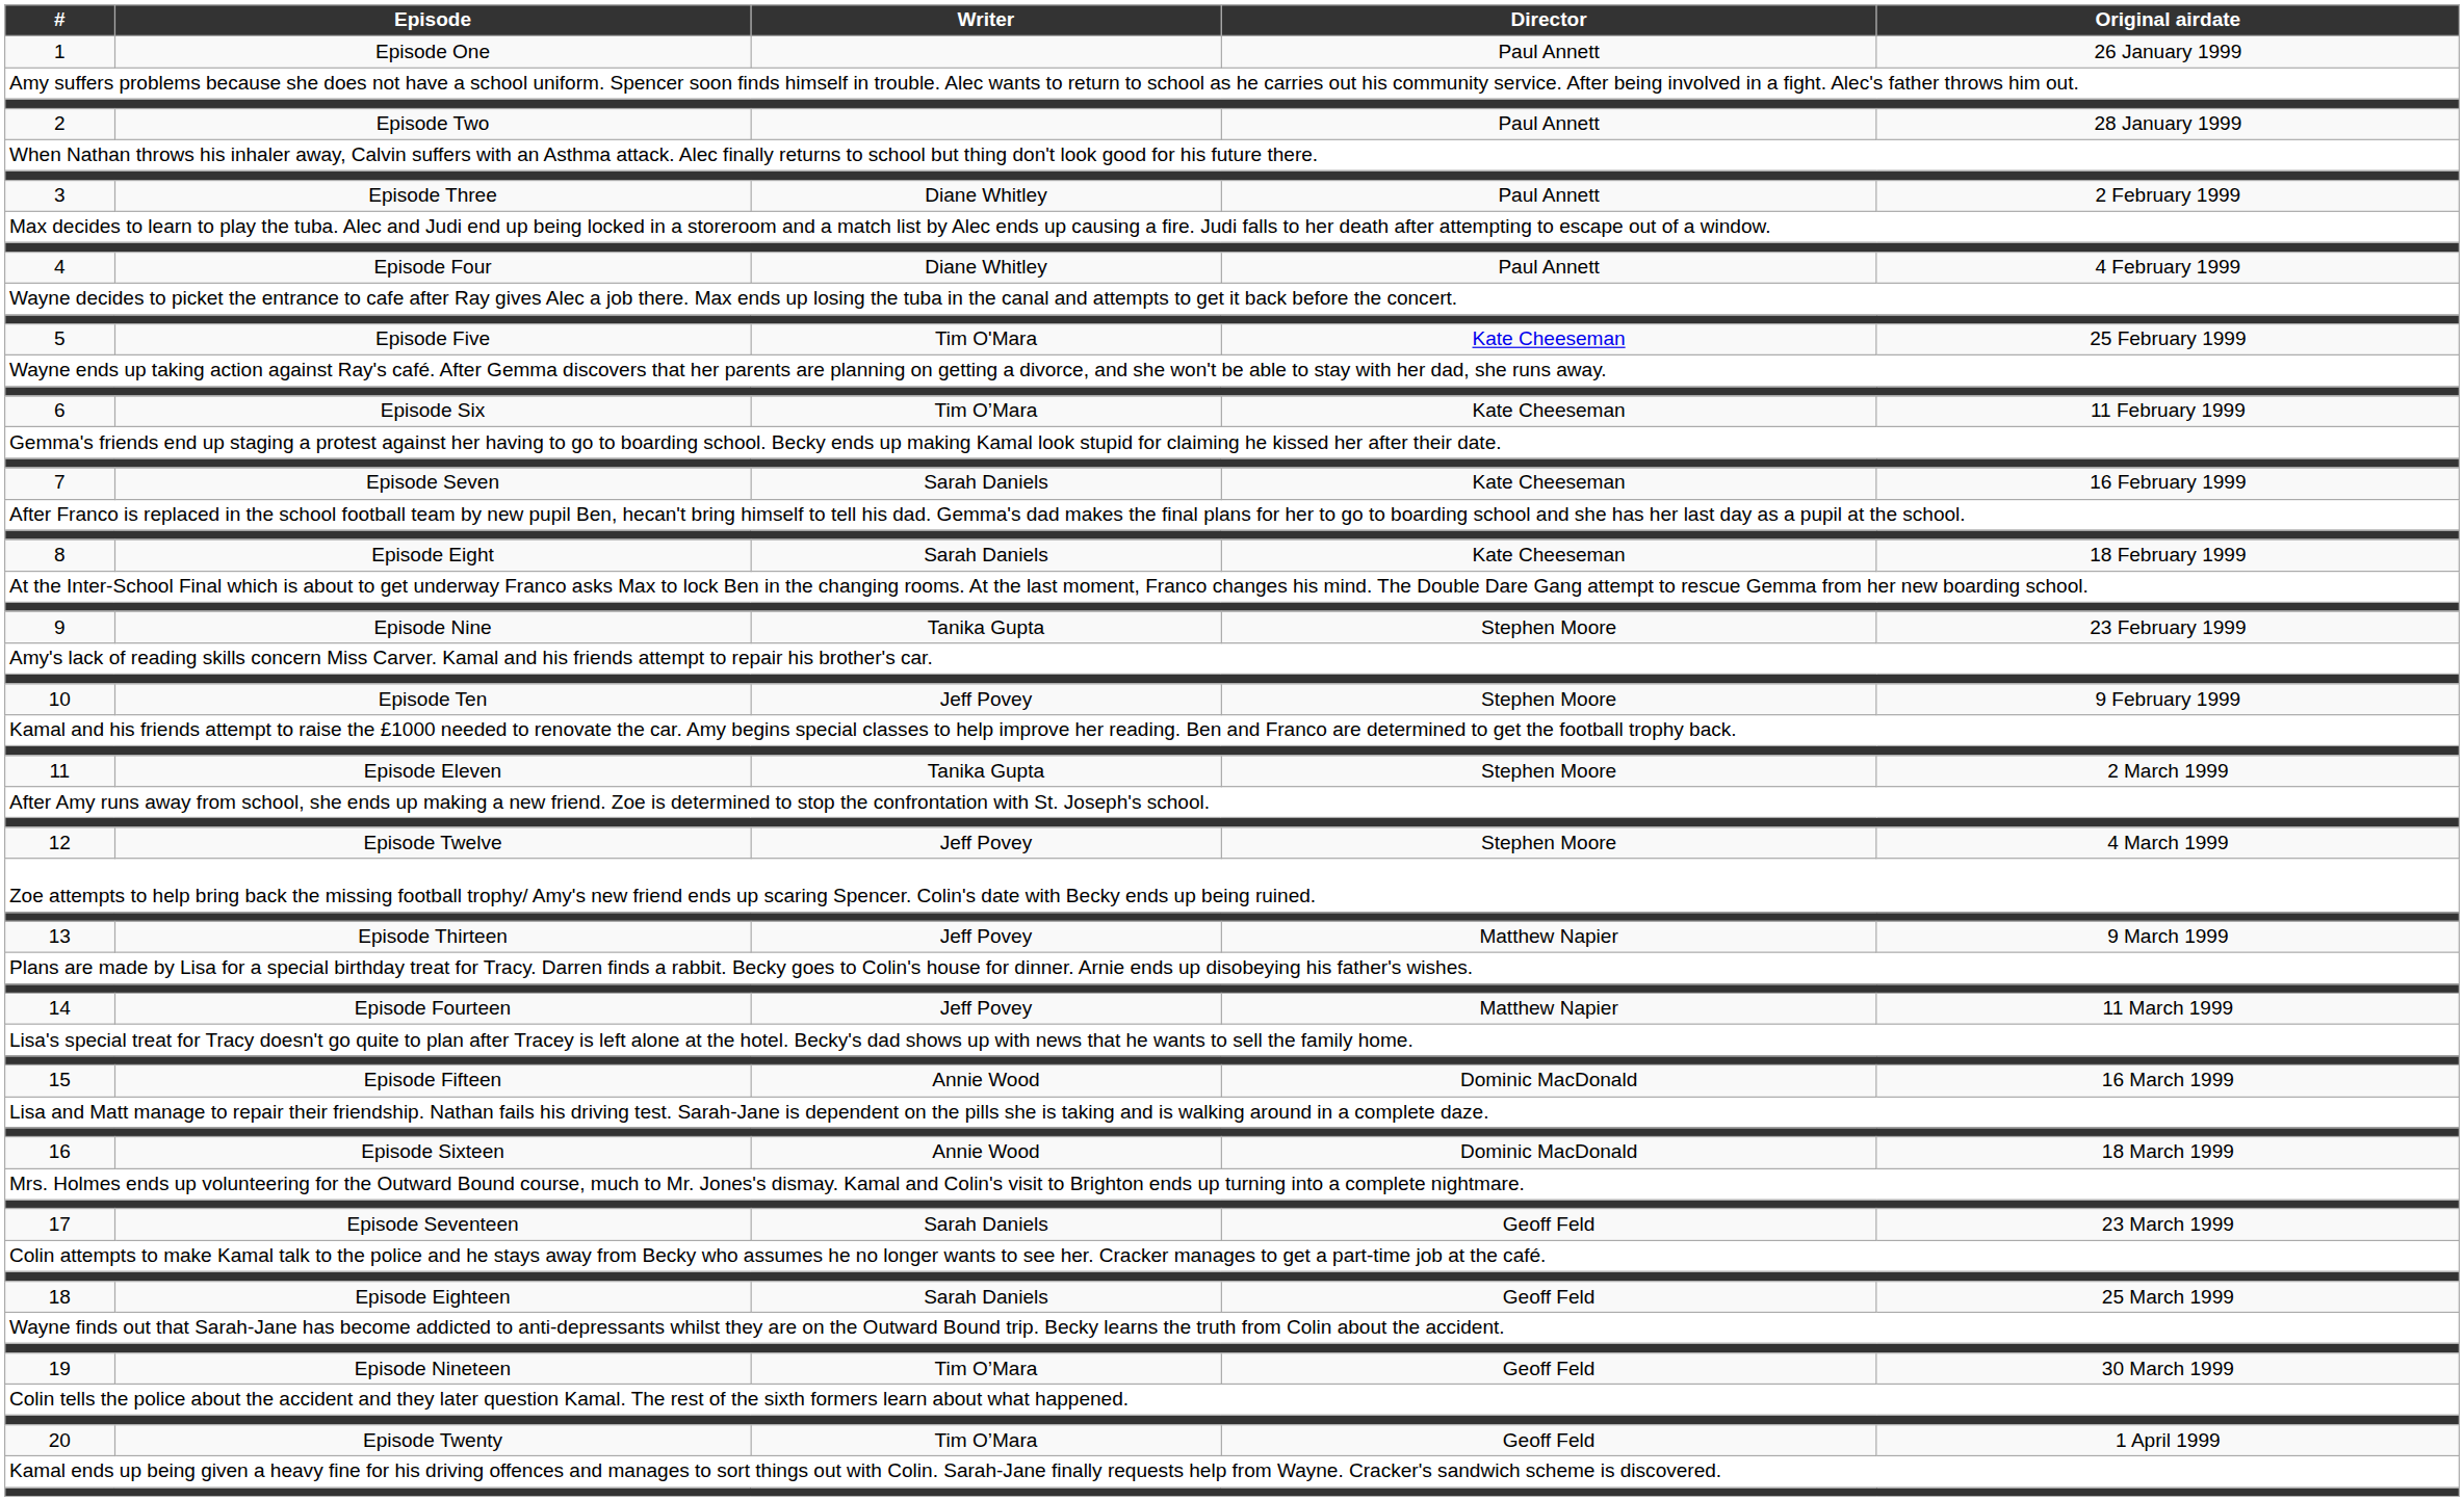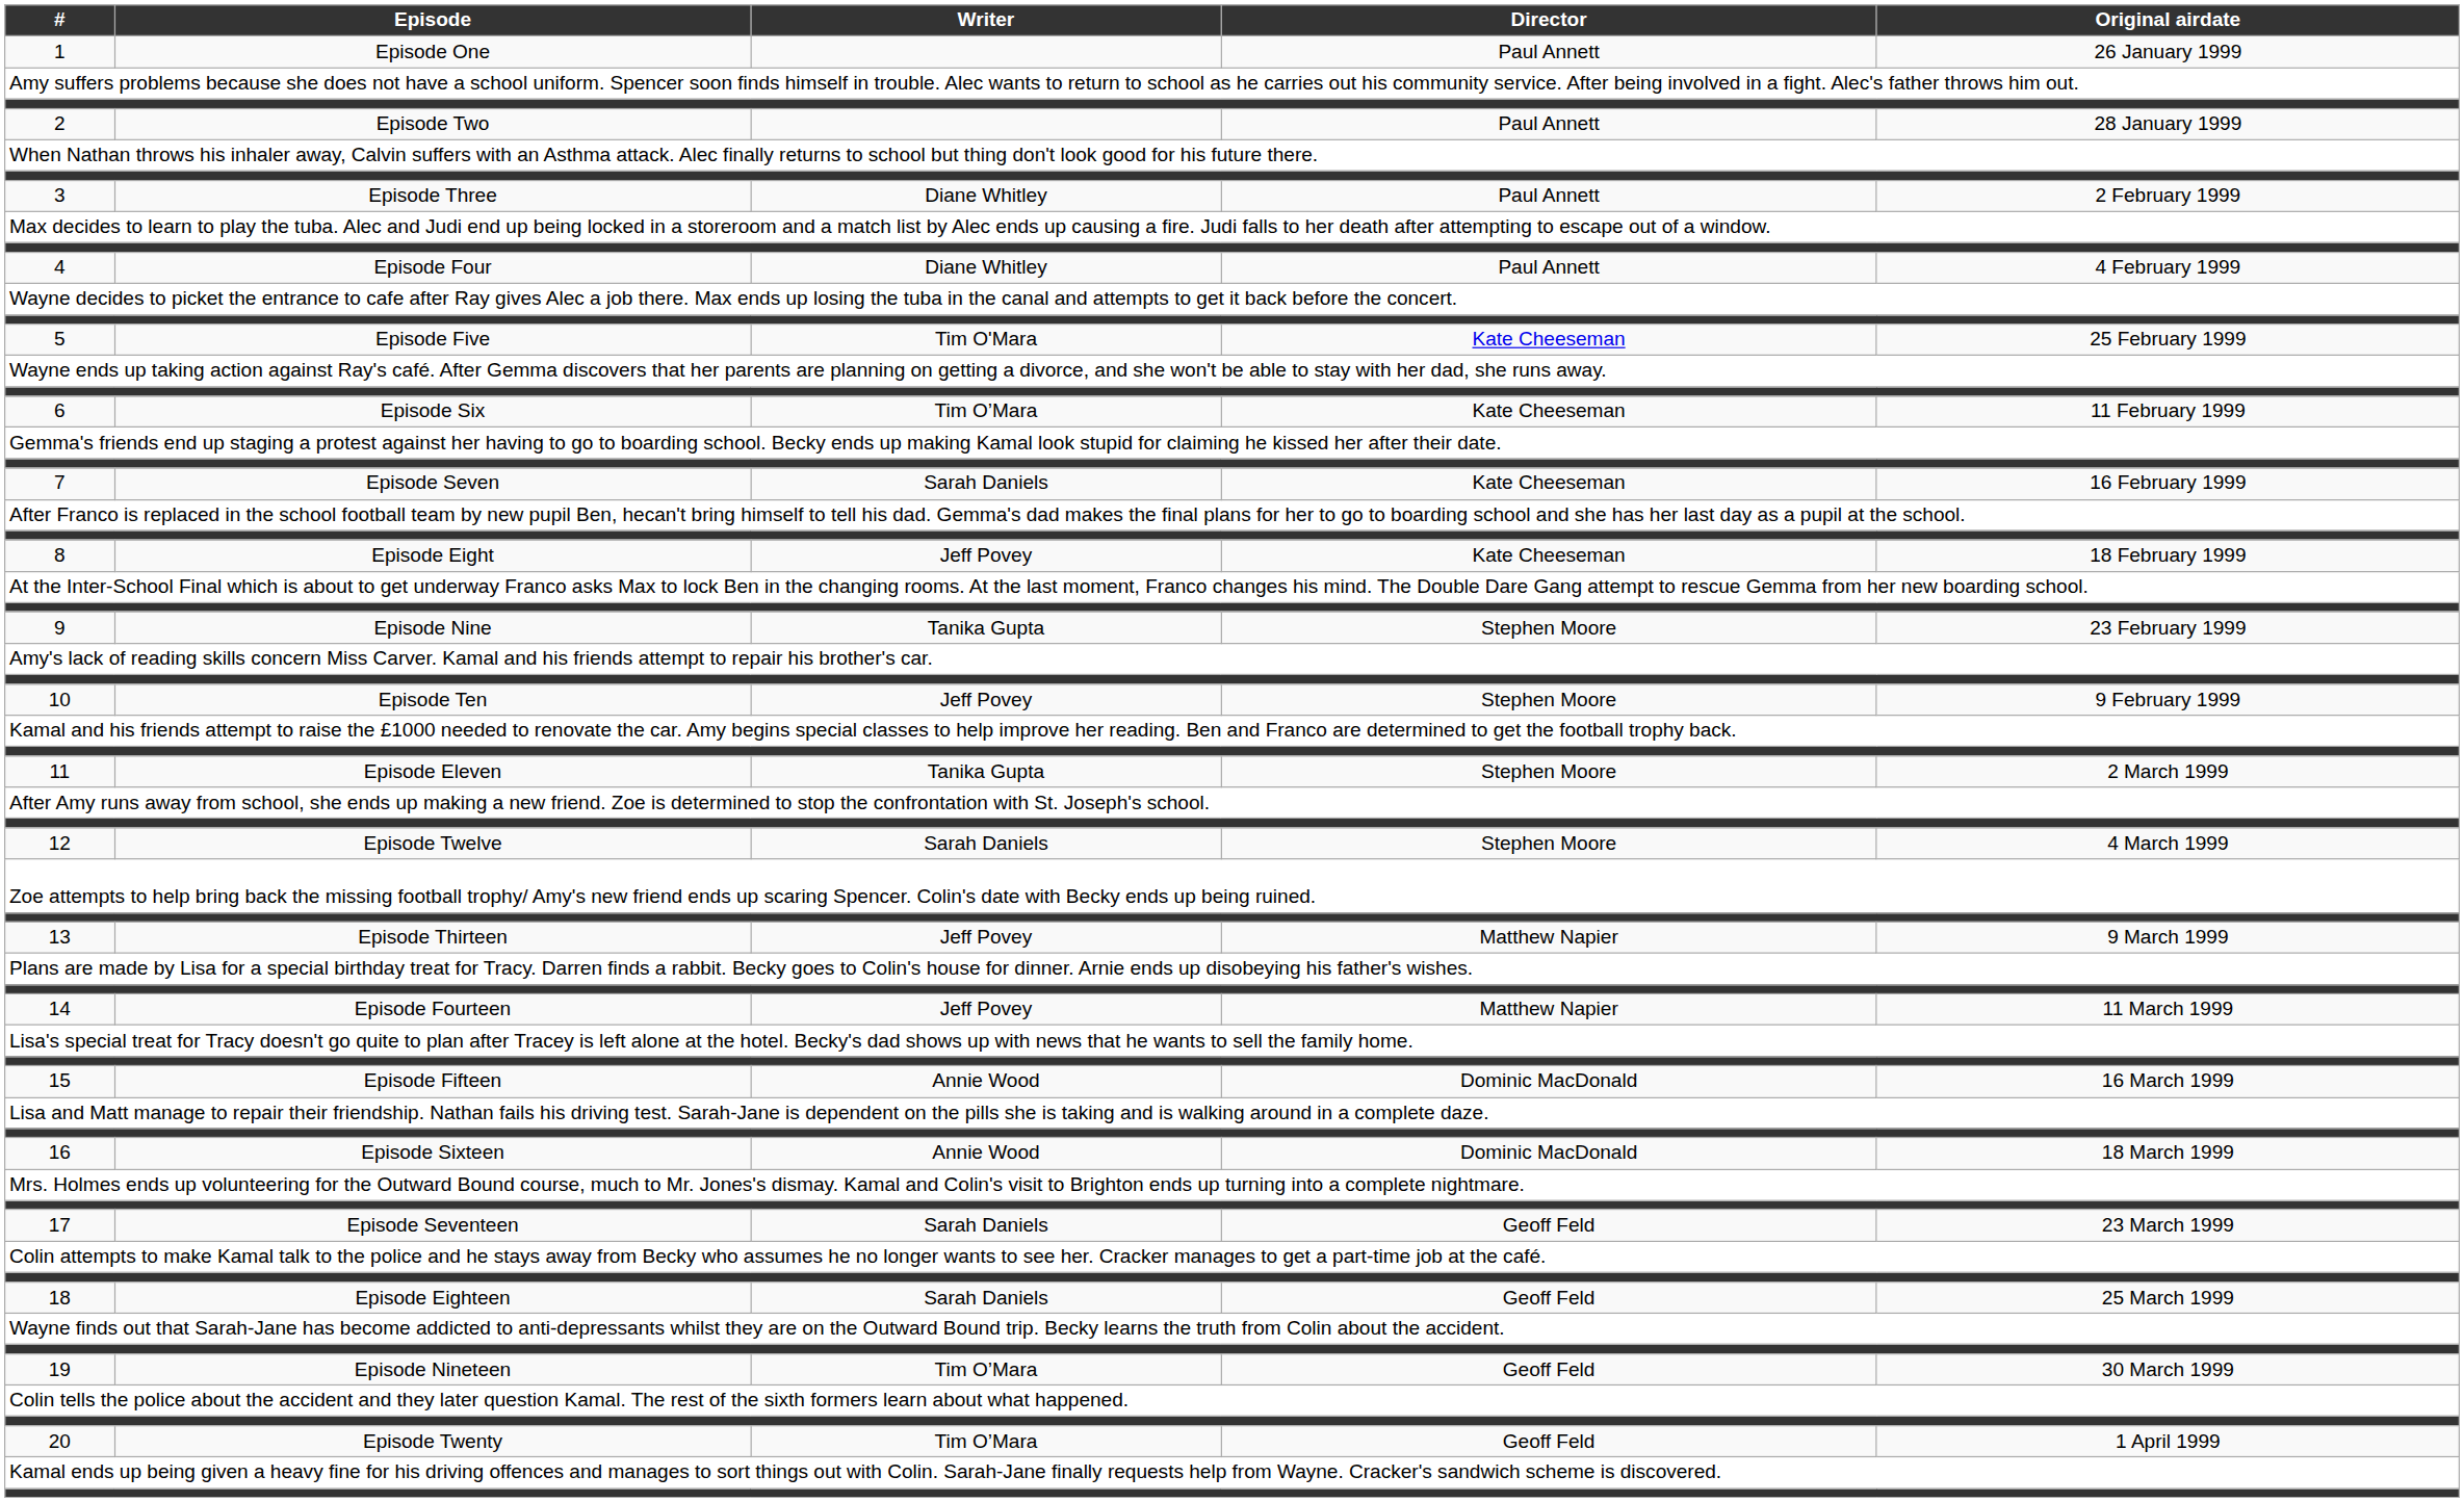8 | Writer: Sarah Daniels -> Jeff Povey
12 | Writer: Jeff Povey -> Sarah Daniels
